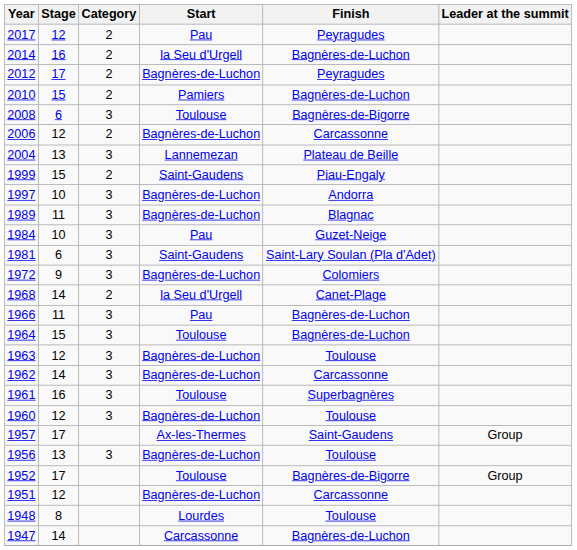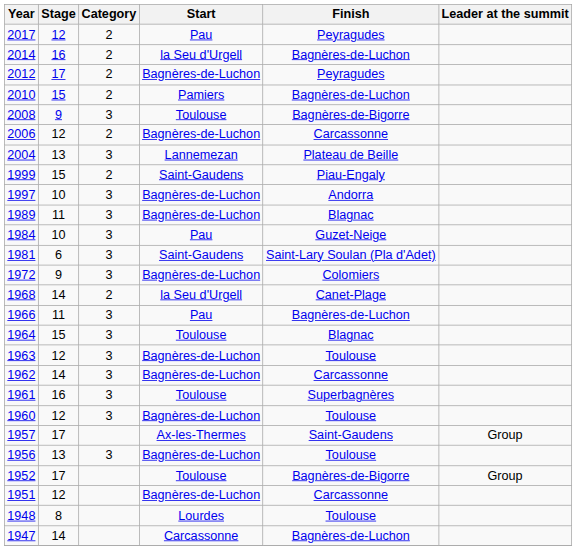2008 | Stage: 6 -> 9
1964 | Finish: Bagnères-de-Luchon -> Blagnac
